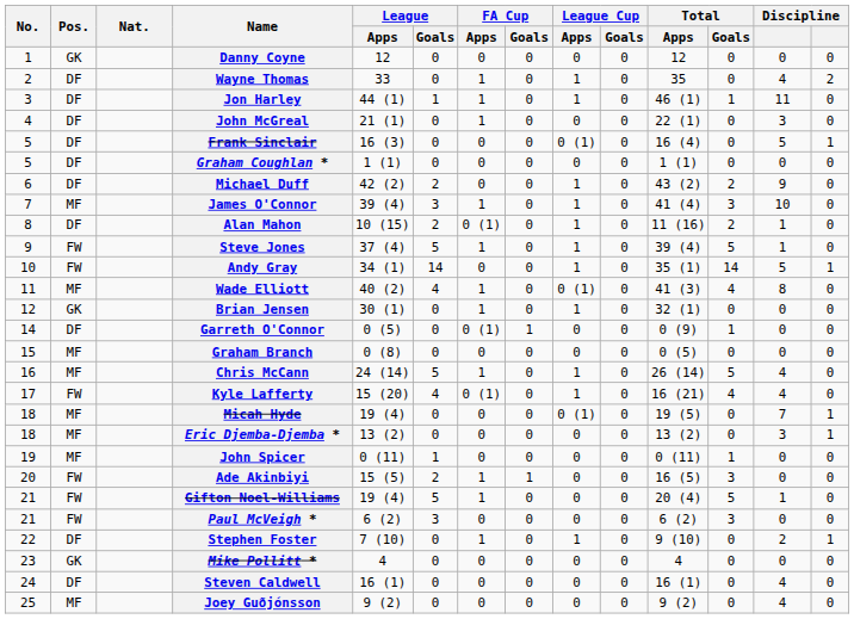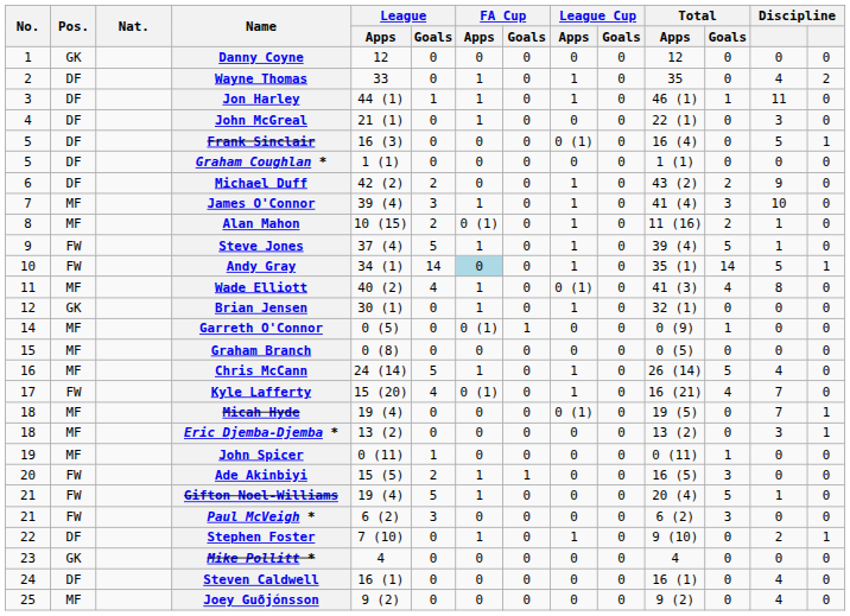Alan Mahon | Pos.: DF -> MF
Andy Gray | FA Cup / Apps: no background -> lightblue background
Garreth O'Connor | Pos.: DF -> MF
Kyle Lafferty | column 13: 4 -> 7
